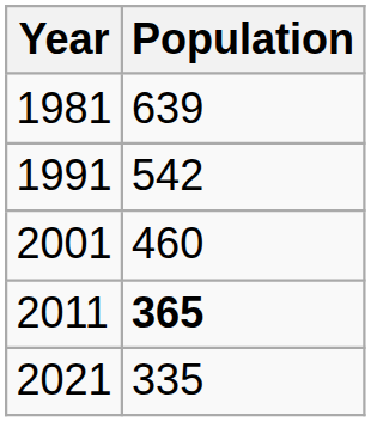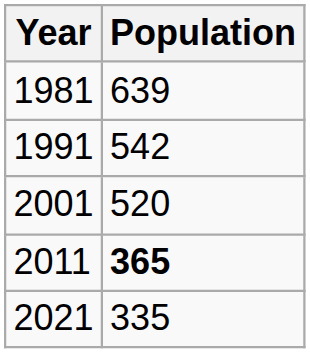2001 | Population: 460 -> 520
